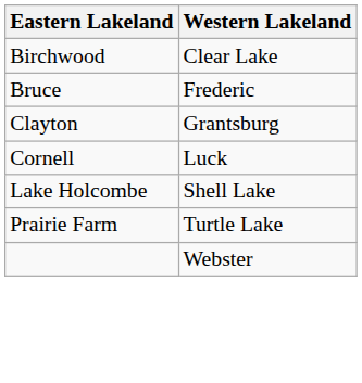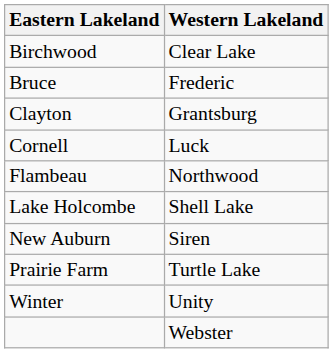+ row: Flambeau | Northwood
+ row: New Auburn | Siren
+ row: Winter | Unity
